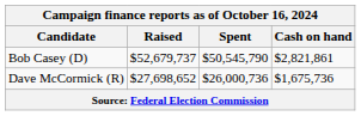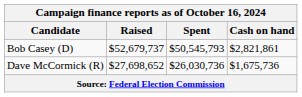Bob Casey (D) | Spent: $50,545,790 -> $50,545,793
Dave McCormick (R) | Spent: $26,000,736 -> $26,030,736
